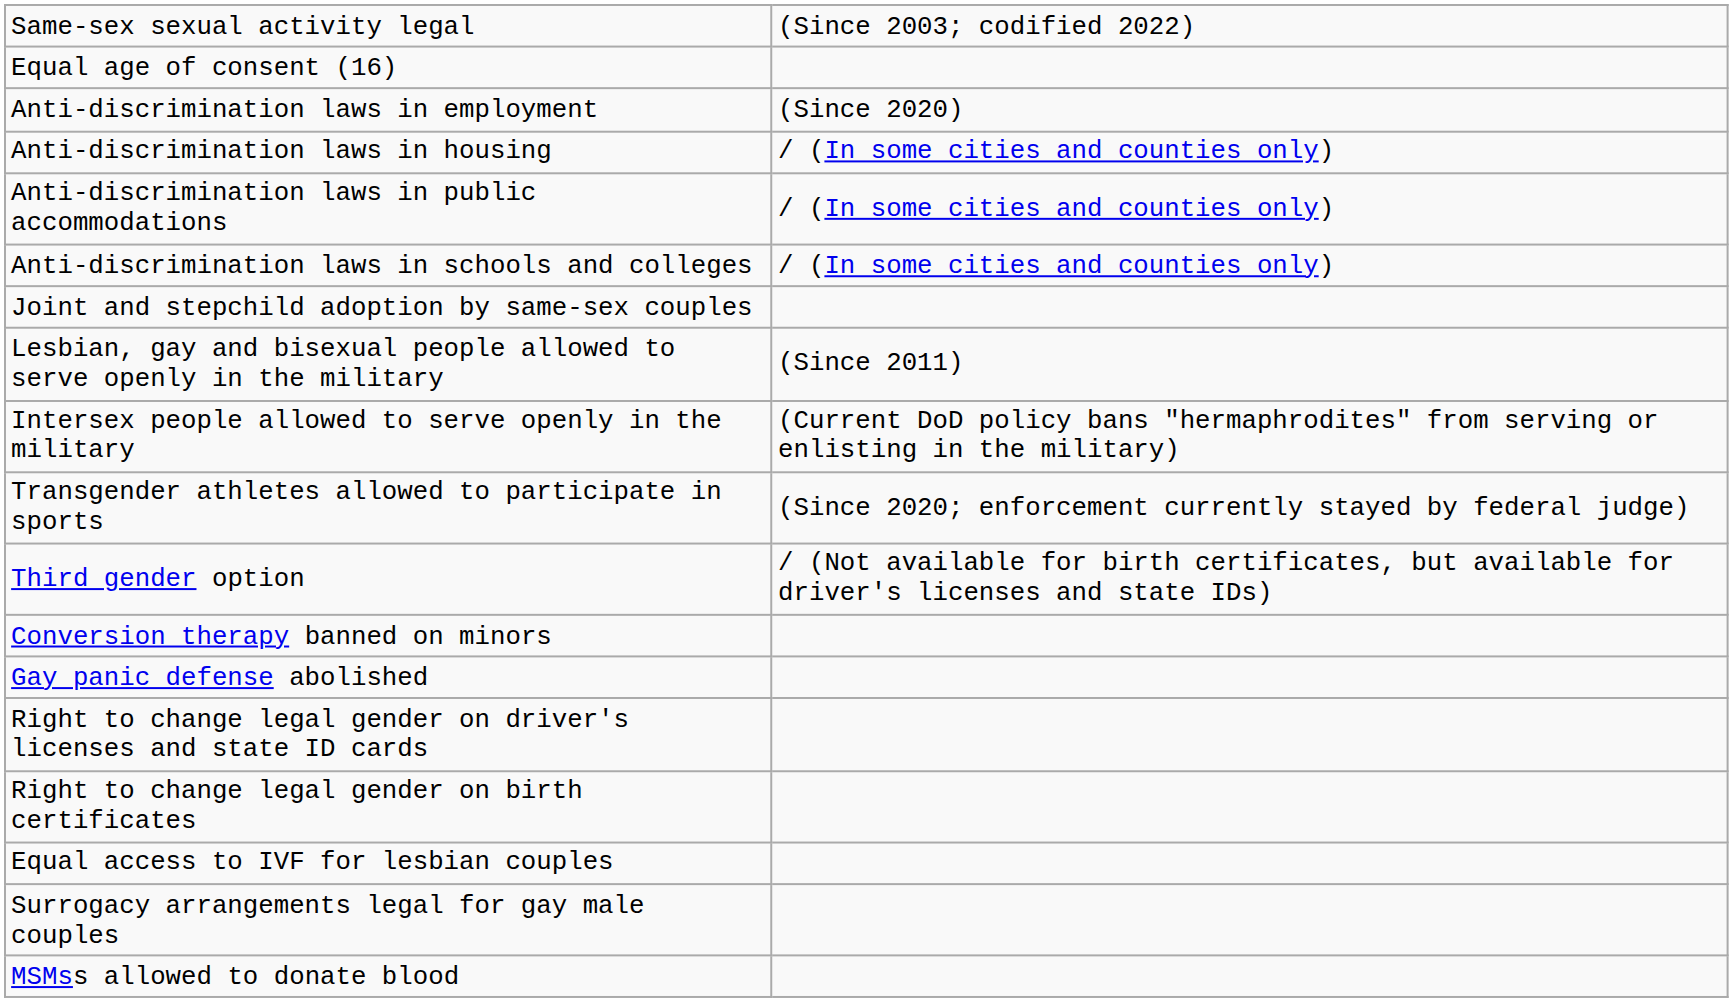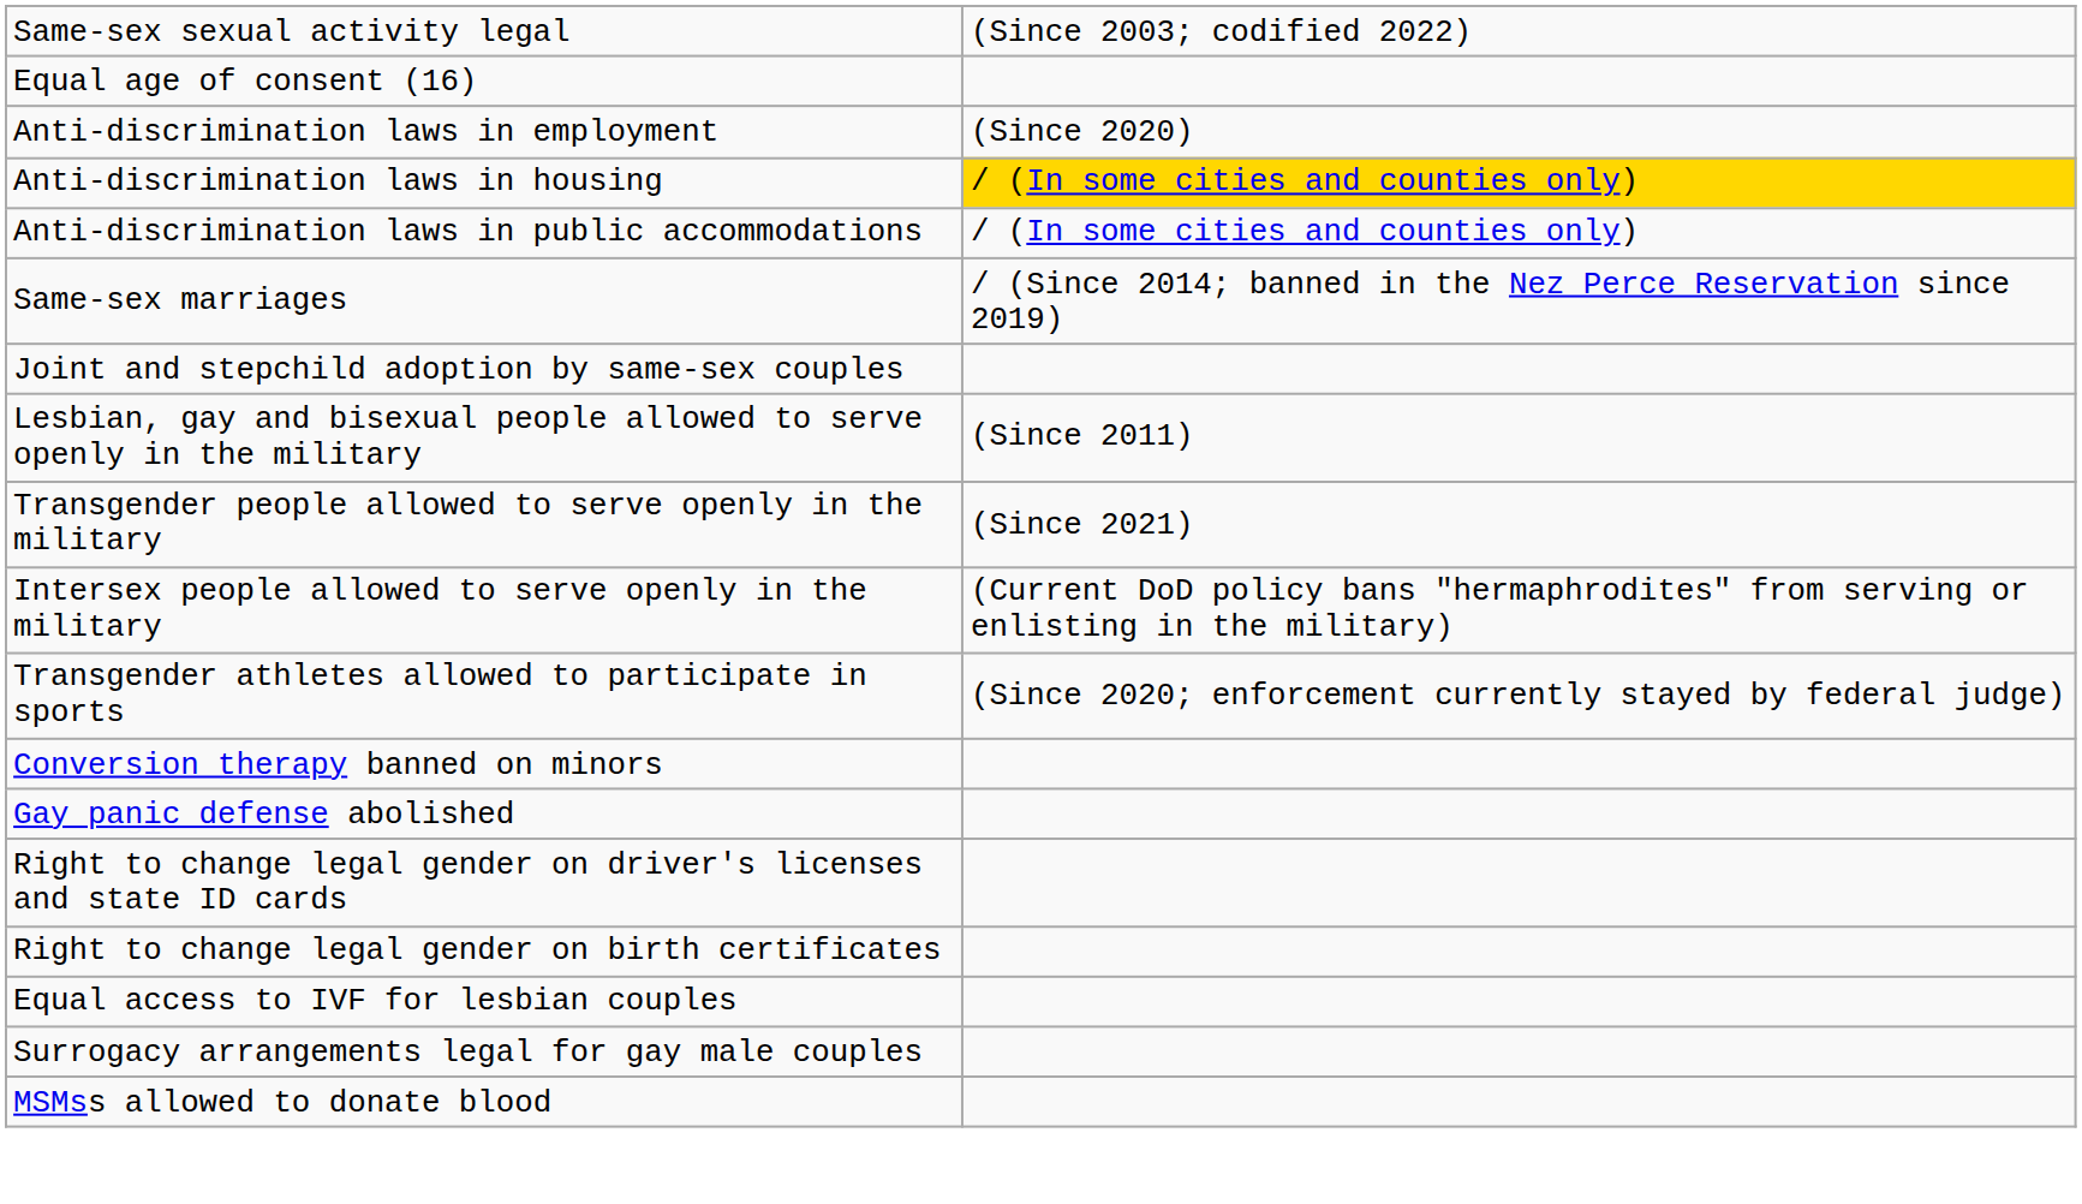Anti-discrimination laws in housing | column 2: no background -> gold background
- row: Anti-discrimination laws in schools and colleges | / (In some cities and counties only)
+ row: Same-sex marriages | / (Since 2014; banned in the Nez Perce Reservation since 2019)
+ row: Transgender people allowed to serve openly in the military | (Since 2021)
- row: Third gender option | / (Not available for birth certificates, but available for driver's licenses and state IDs)
